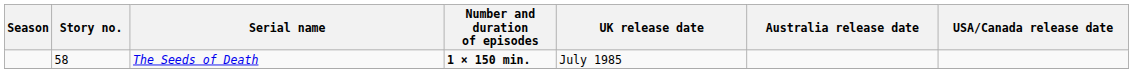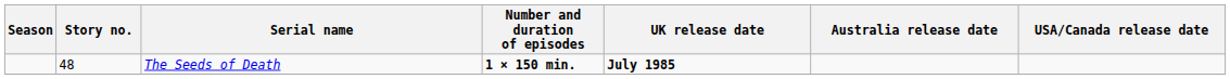The Seeds of Death | Story no.: 58 -> 48
The Seeds of Death | UK release date: normal -> bold
